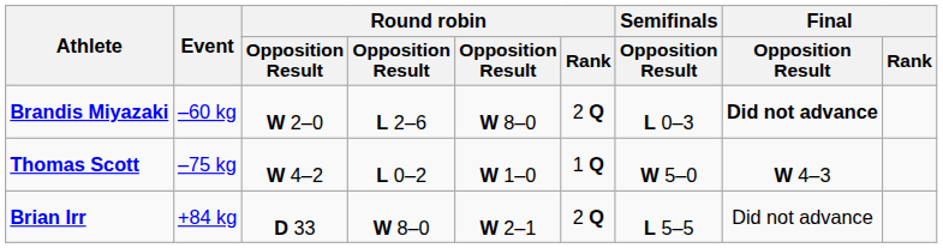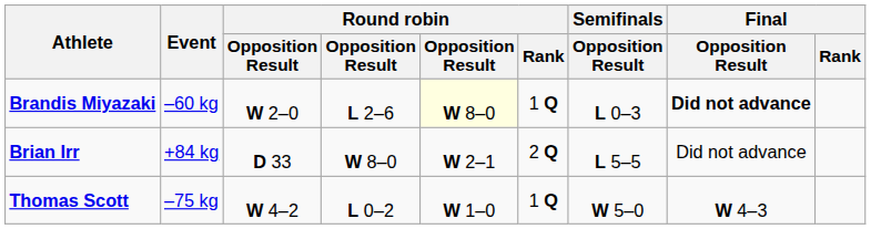Brandis Miyazaki | column 5: no background -> lightyellow background
Brandis Miyazaki | Round robin / Rank: 2 Q -> 1 Q
rows swapped: Thomas Scott <-> Brian Irr
